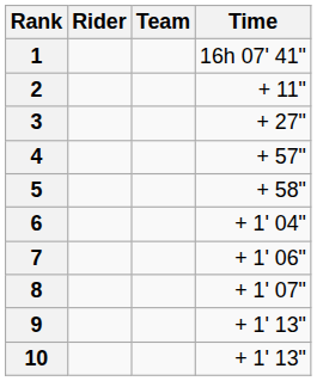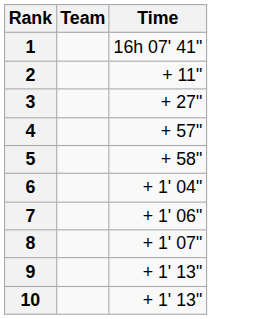- column: Rider
